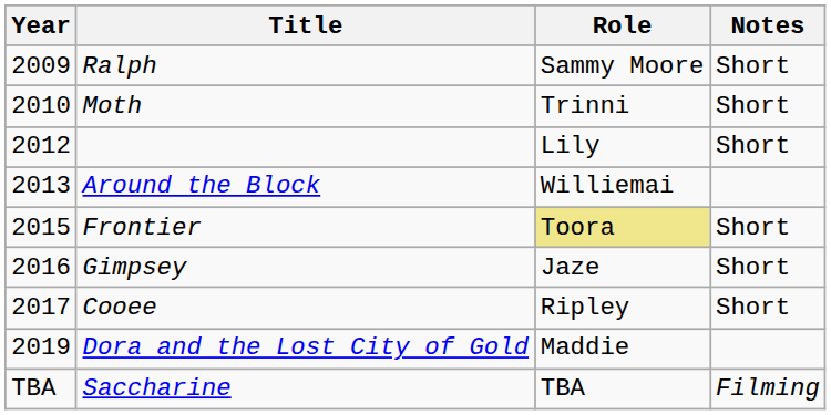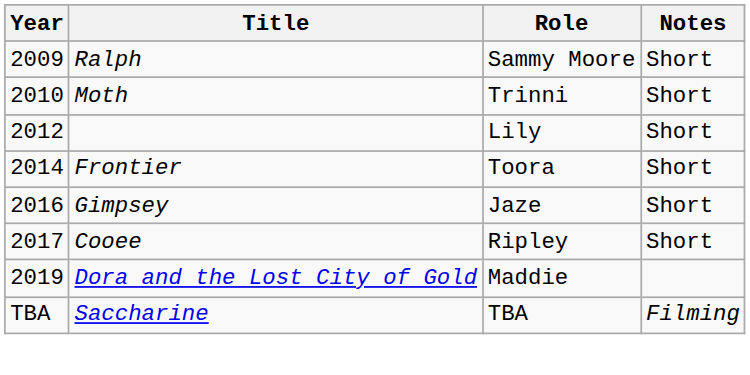- row: 2013 | Around the Block | Williemai
Frontier | Year: 2015 -> 2014
Frontier | Role: khaki background -> no background
